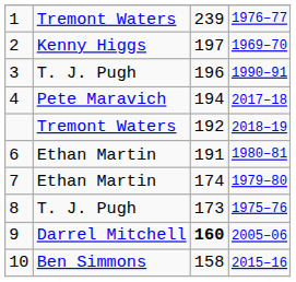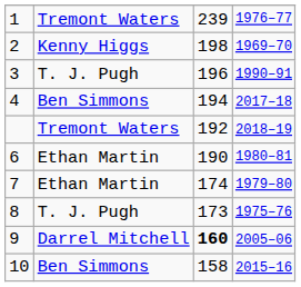2 | column 3: 197 -> 198
4 | column 2: Pete Maravich -> Ben Simmons
6 | column 3: 191 -> 190
